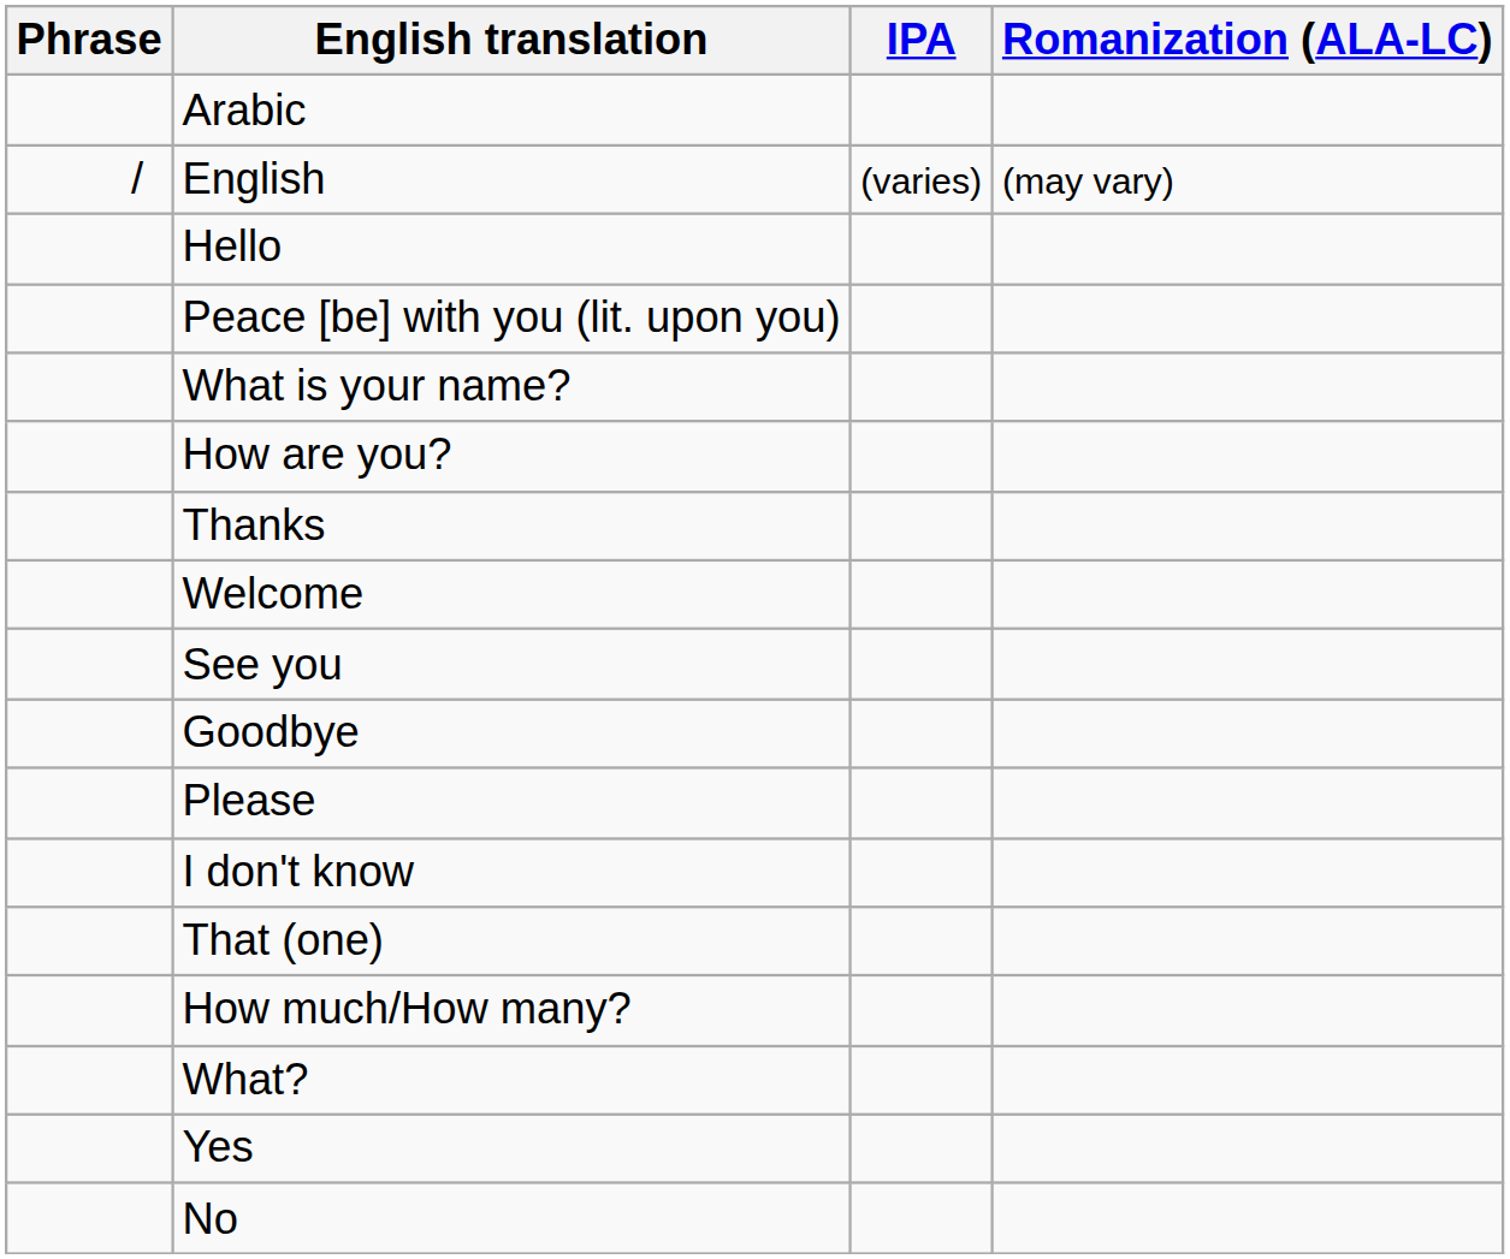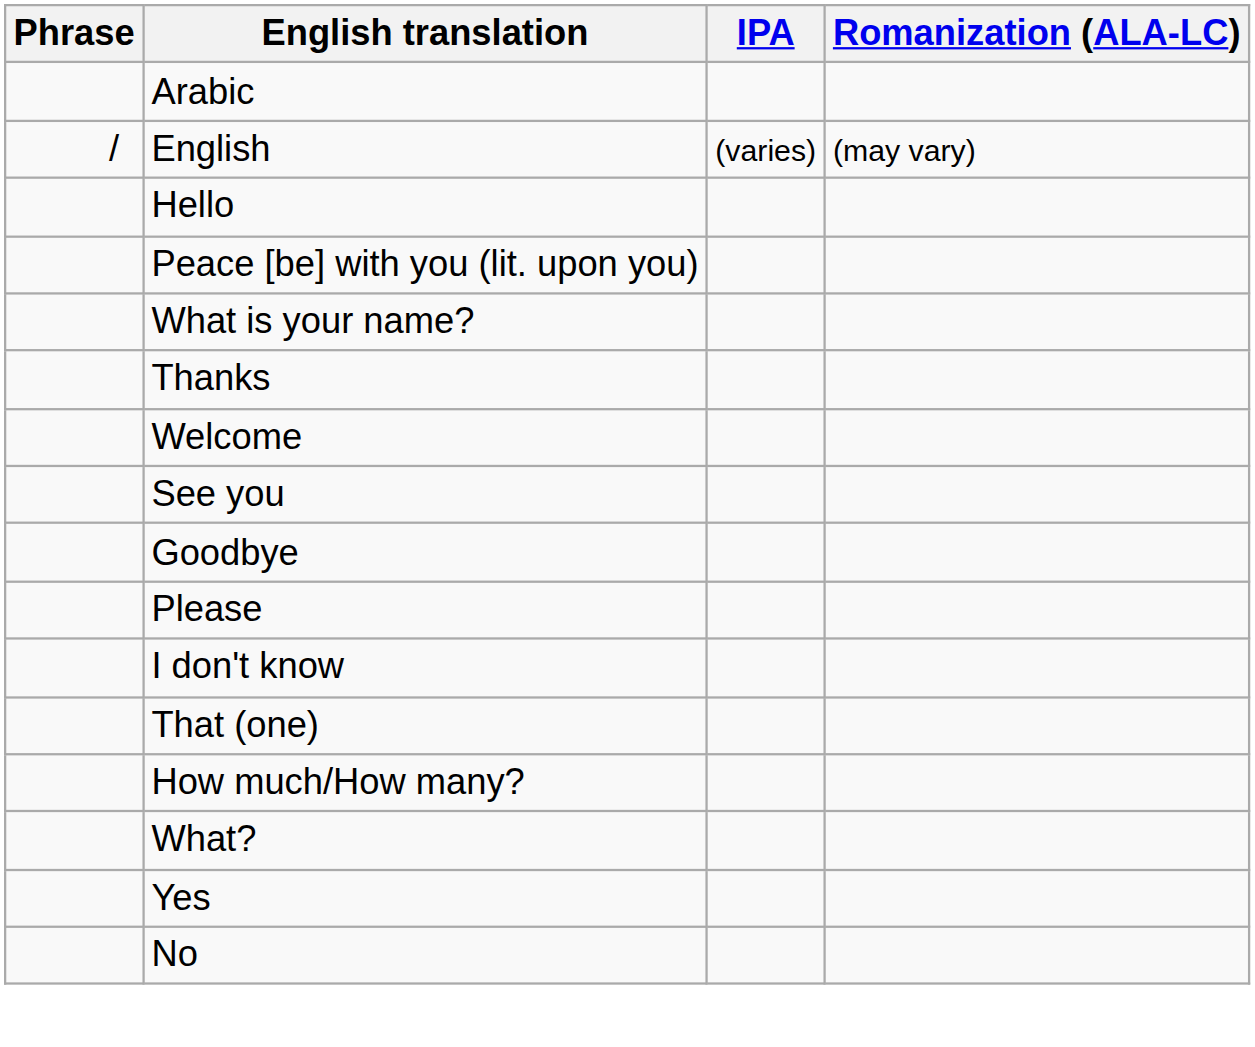- row: How are you?
